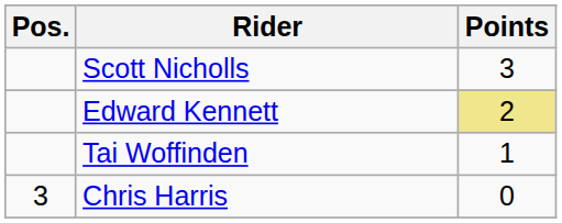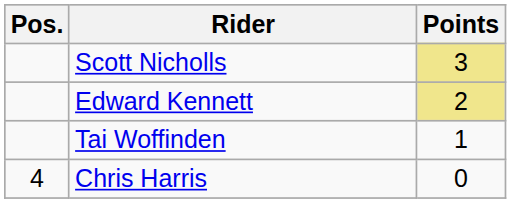Scott Nicholls | Points: no background -> khaki background
Chris Harris | Pos.: 3 -> 4
